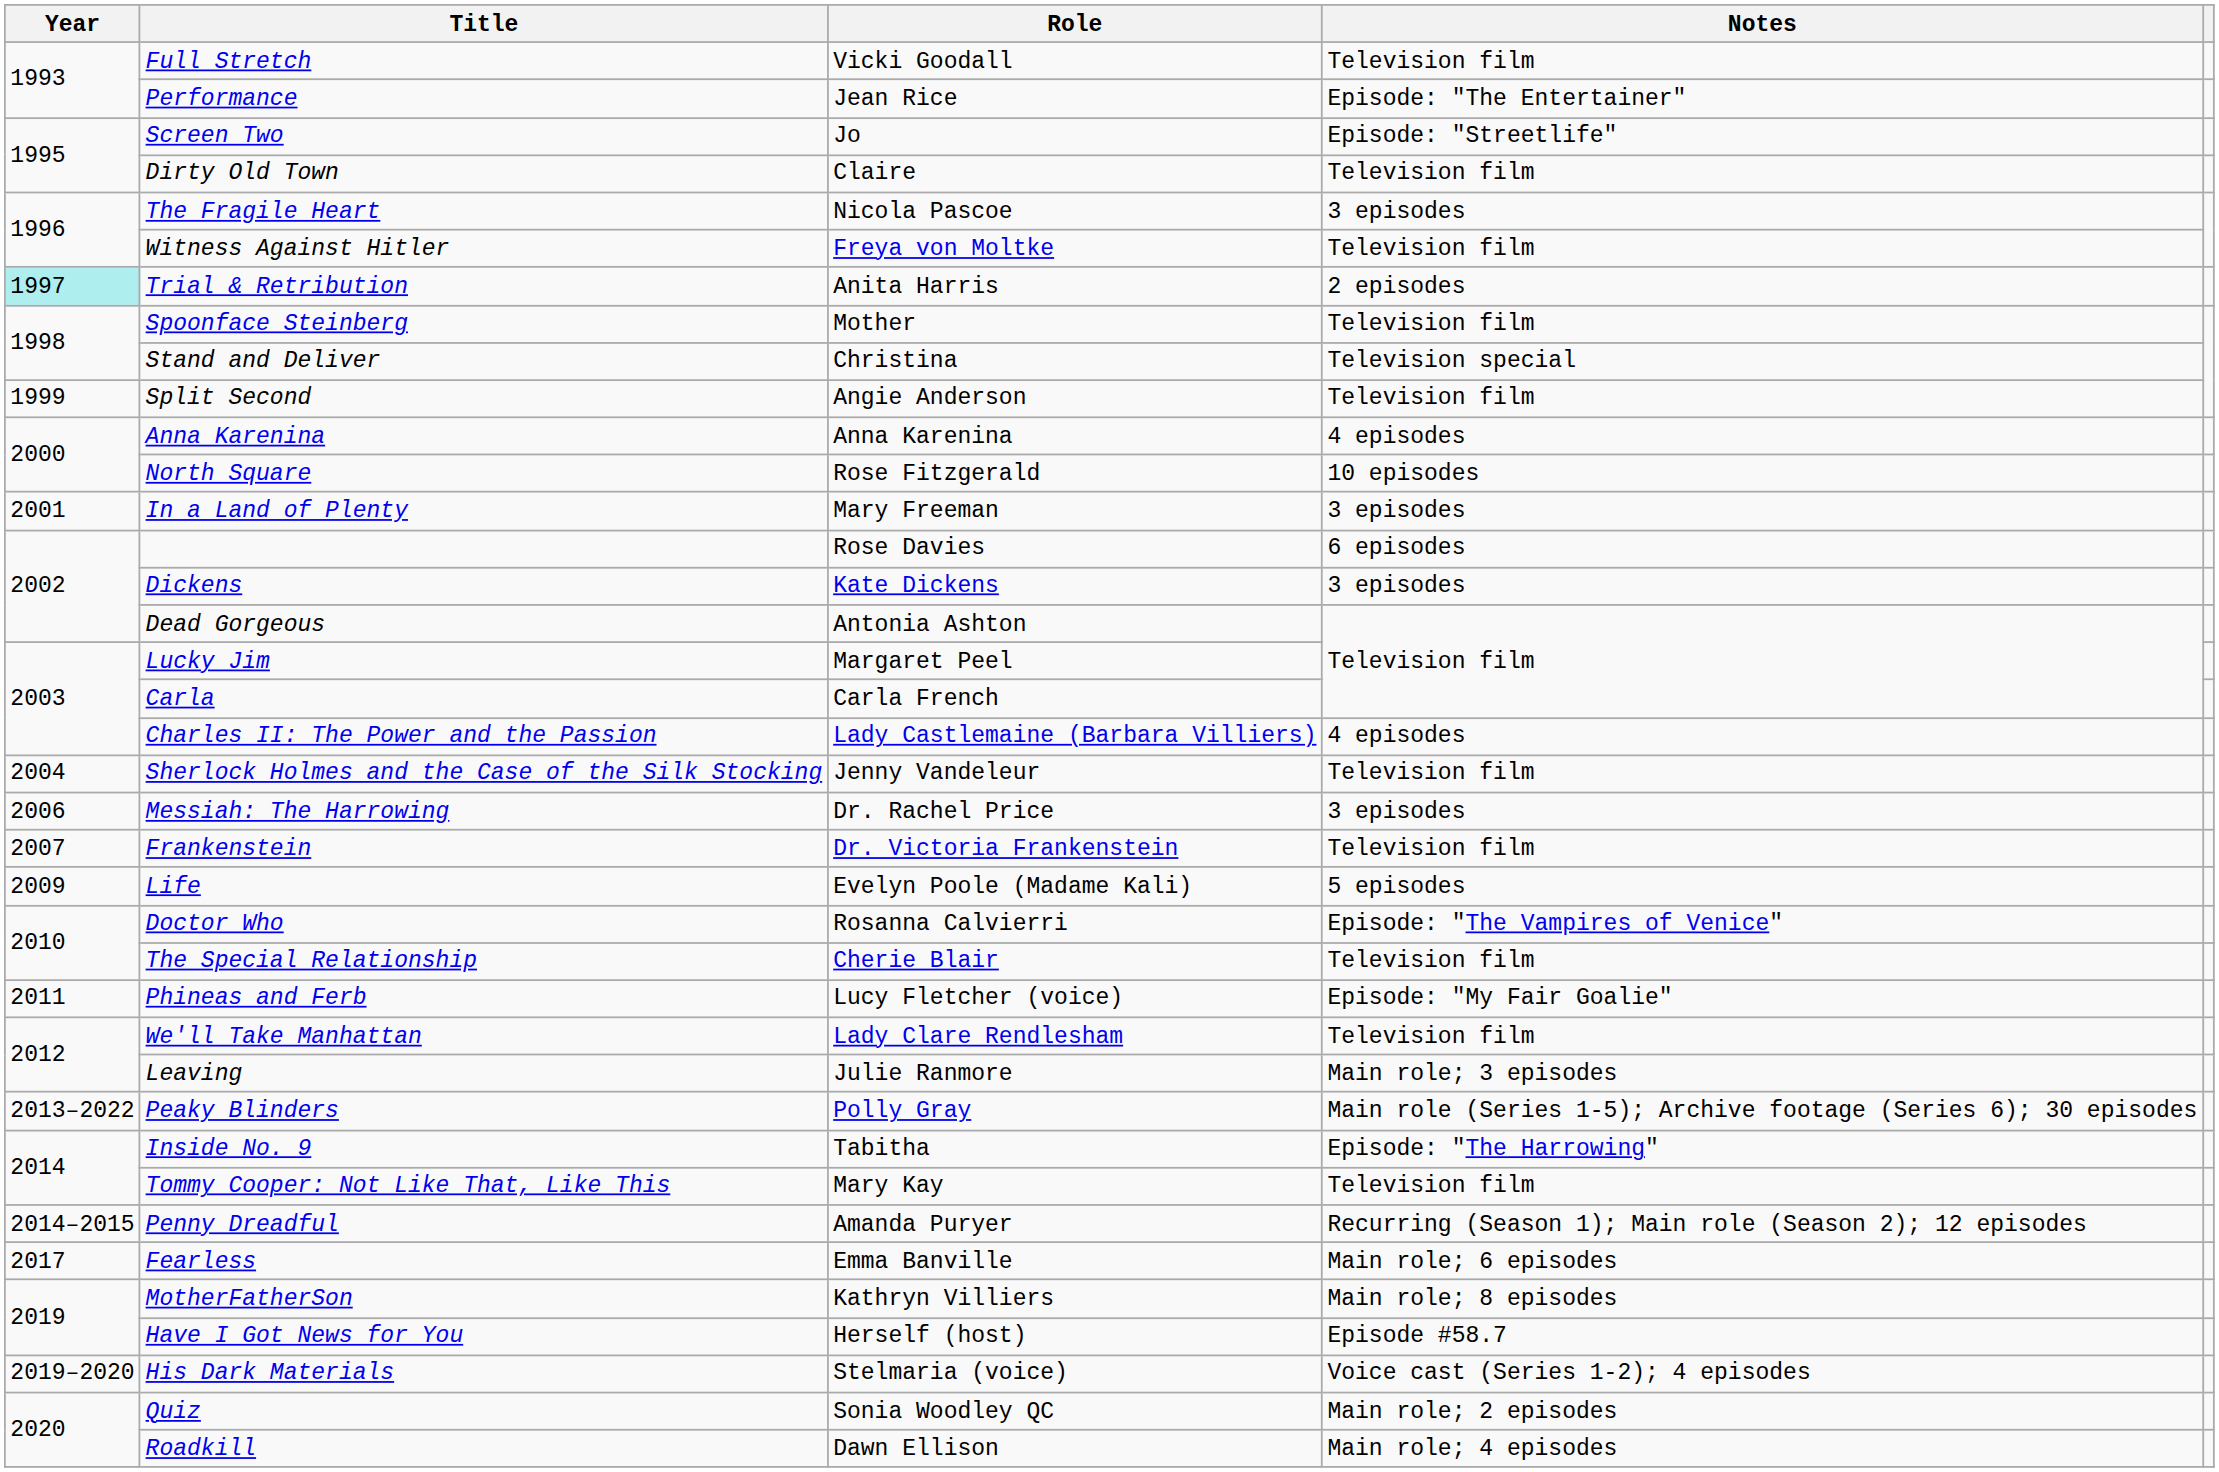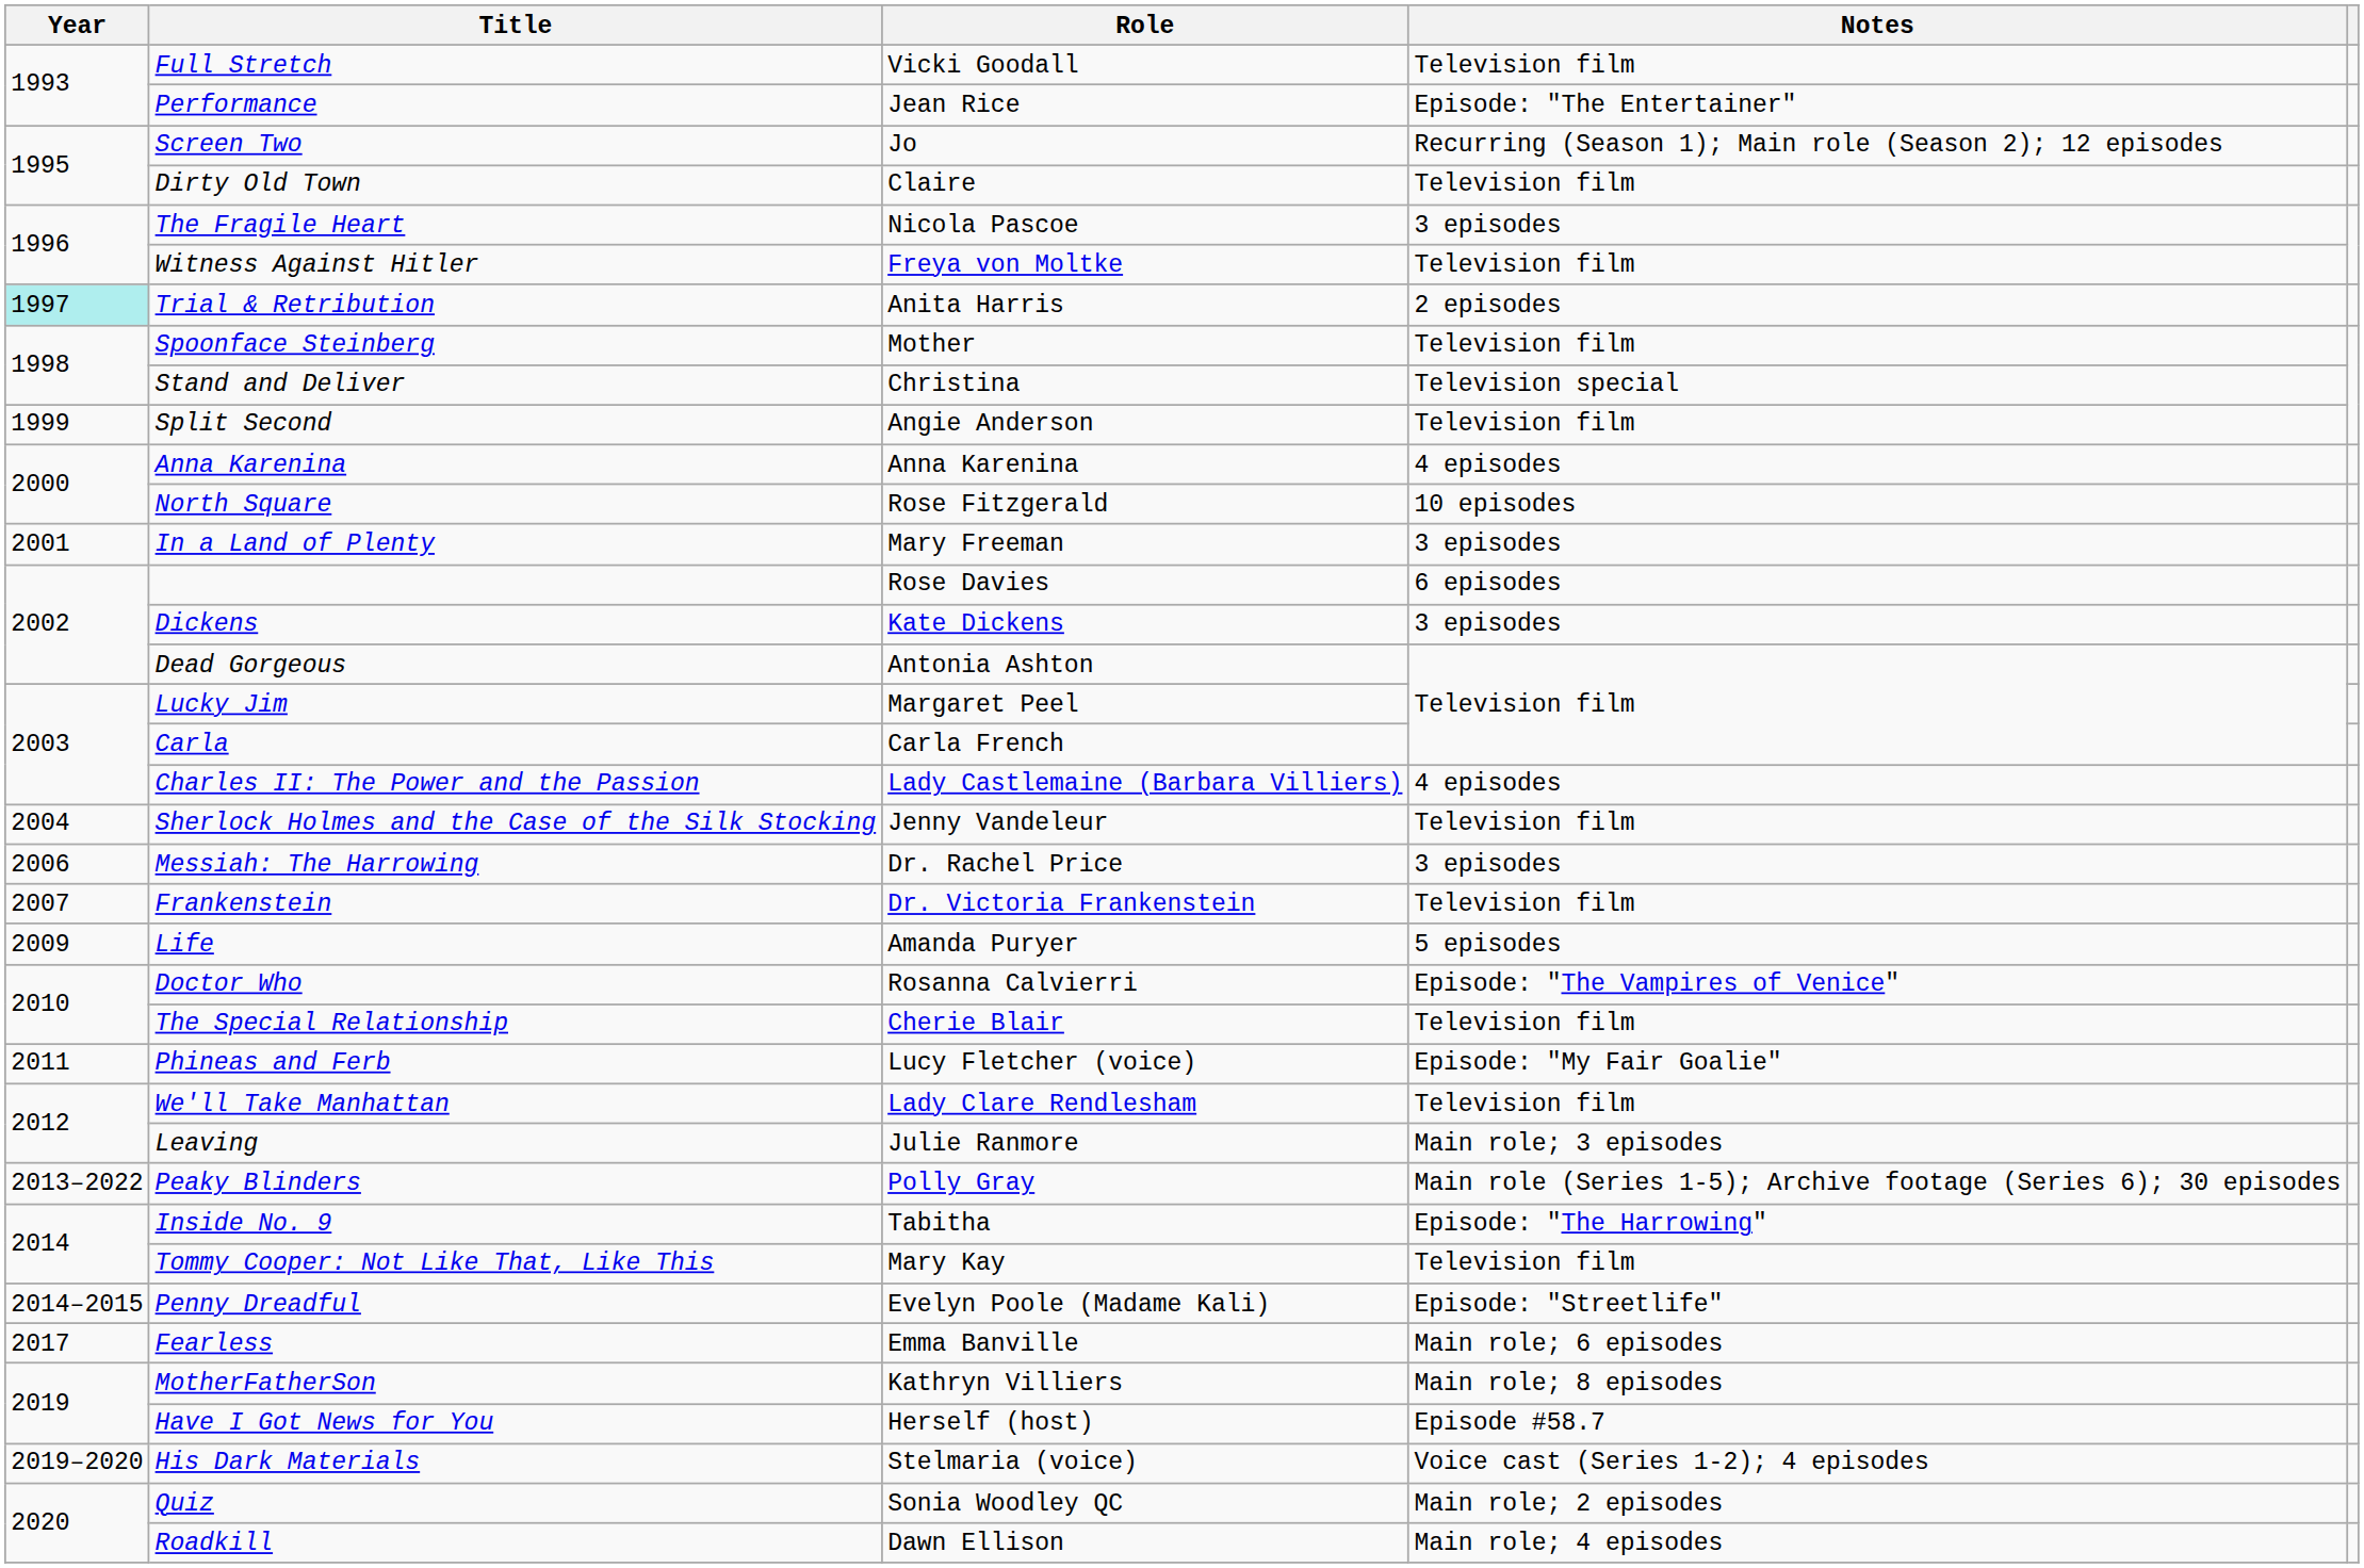Screen Two | Notes: Episode: "Streetlife" -> Recurring (Season 1); Main role (Season 2); 12 episodes
Life | Role: Evelyn Poole (Madame Kali) -> Amanda Puryer
Penny Dreadful | Role: Amanda Puryer -> Evelyn Poole (Madame Kali)
Penny Dreadful | Notes: Recurring (Season 1); Main role (Season 2); 12 episodes -> Episode: "Streetlife"
